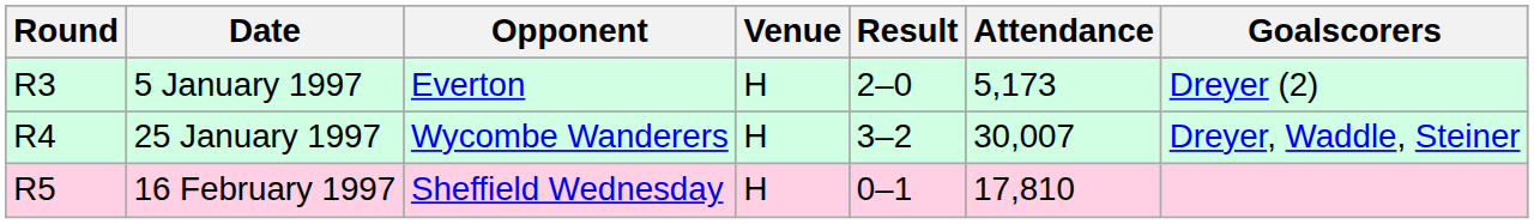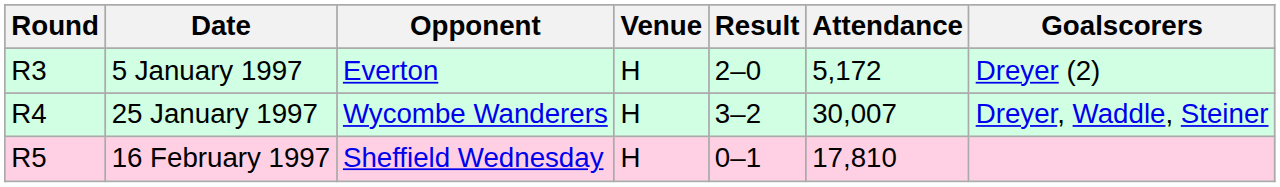5 January 1997 | Attendance: 5,173 -> 5,172
